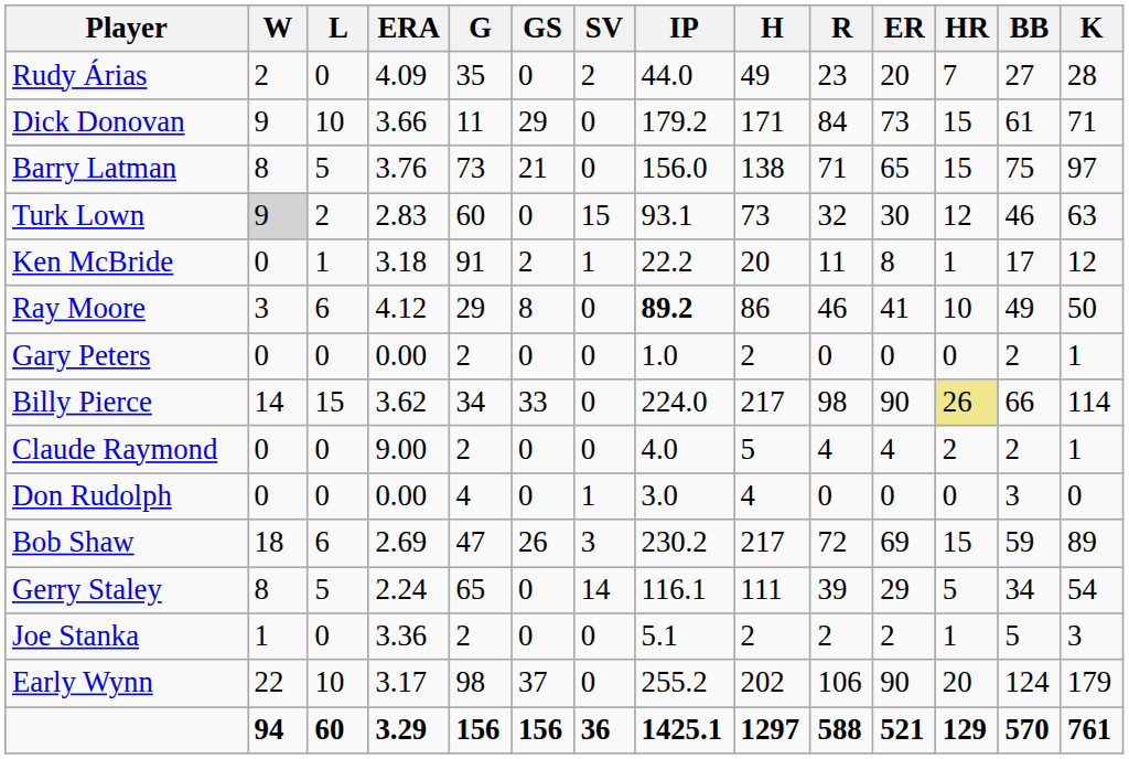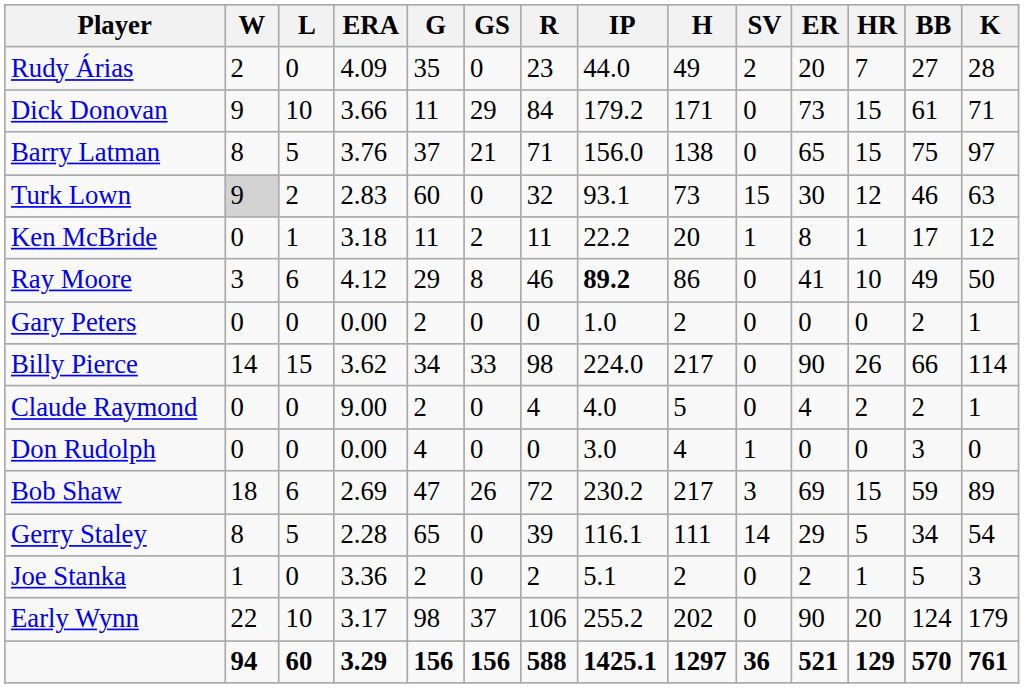columns swapped: SV <-> R
Barry Latman | G: 73 -> 37
Ken McBride | G: 91 -> 11
Billy Pierce | HR: khaki background -> no background
Gerry Staley | ERA: 2.24 -> 2.28
